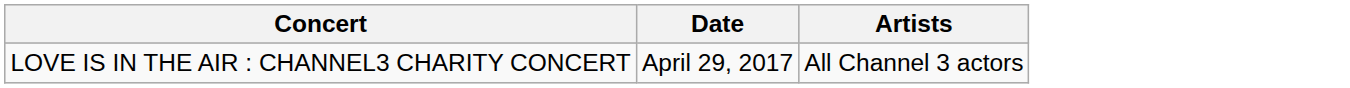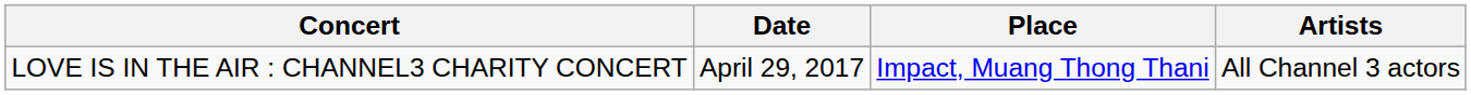+ column: Place | Impact, Muang Thong Thani
